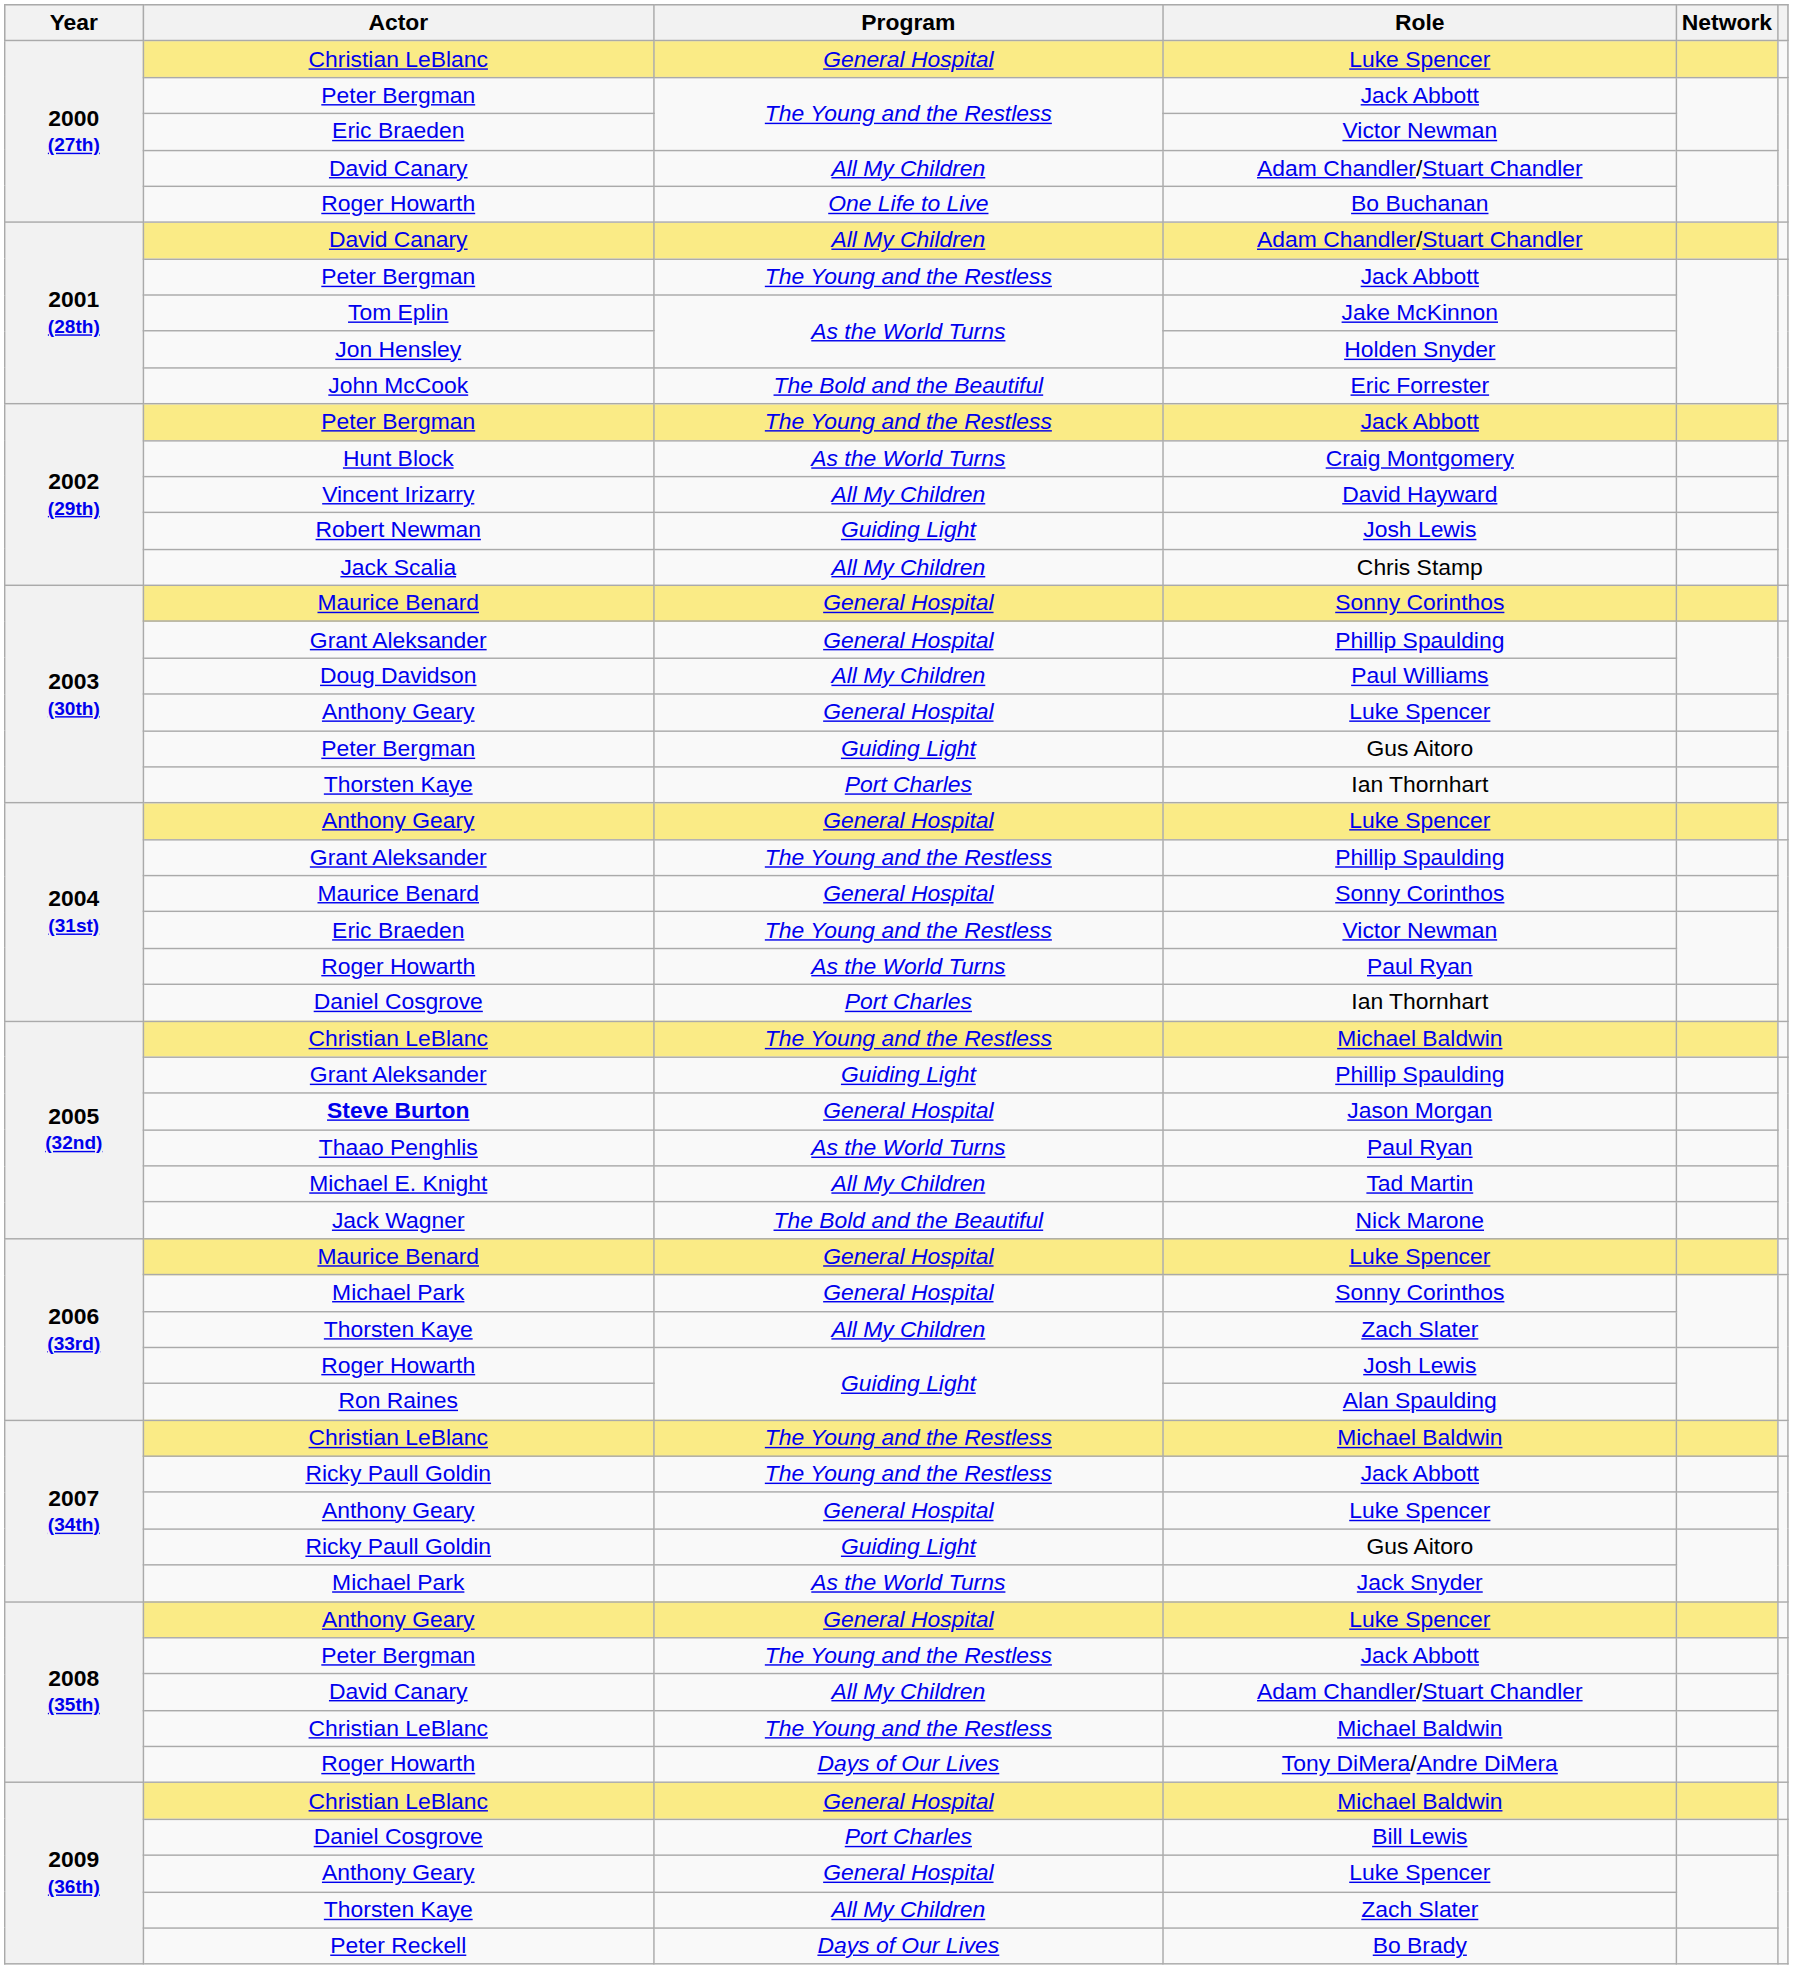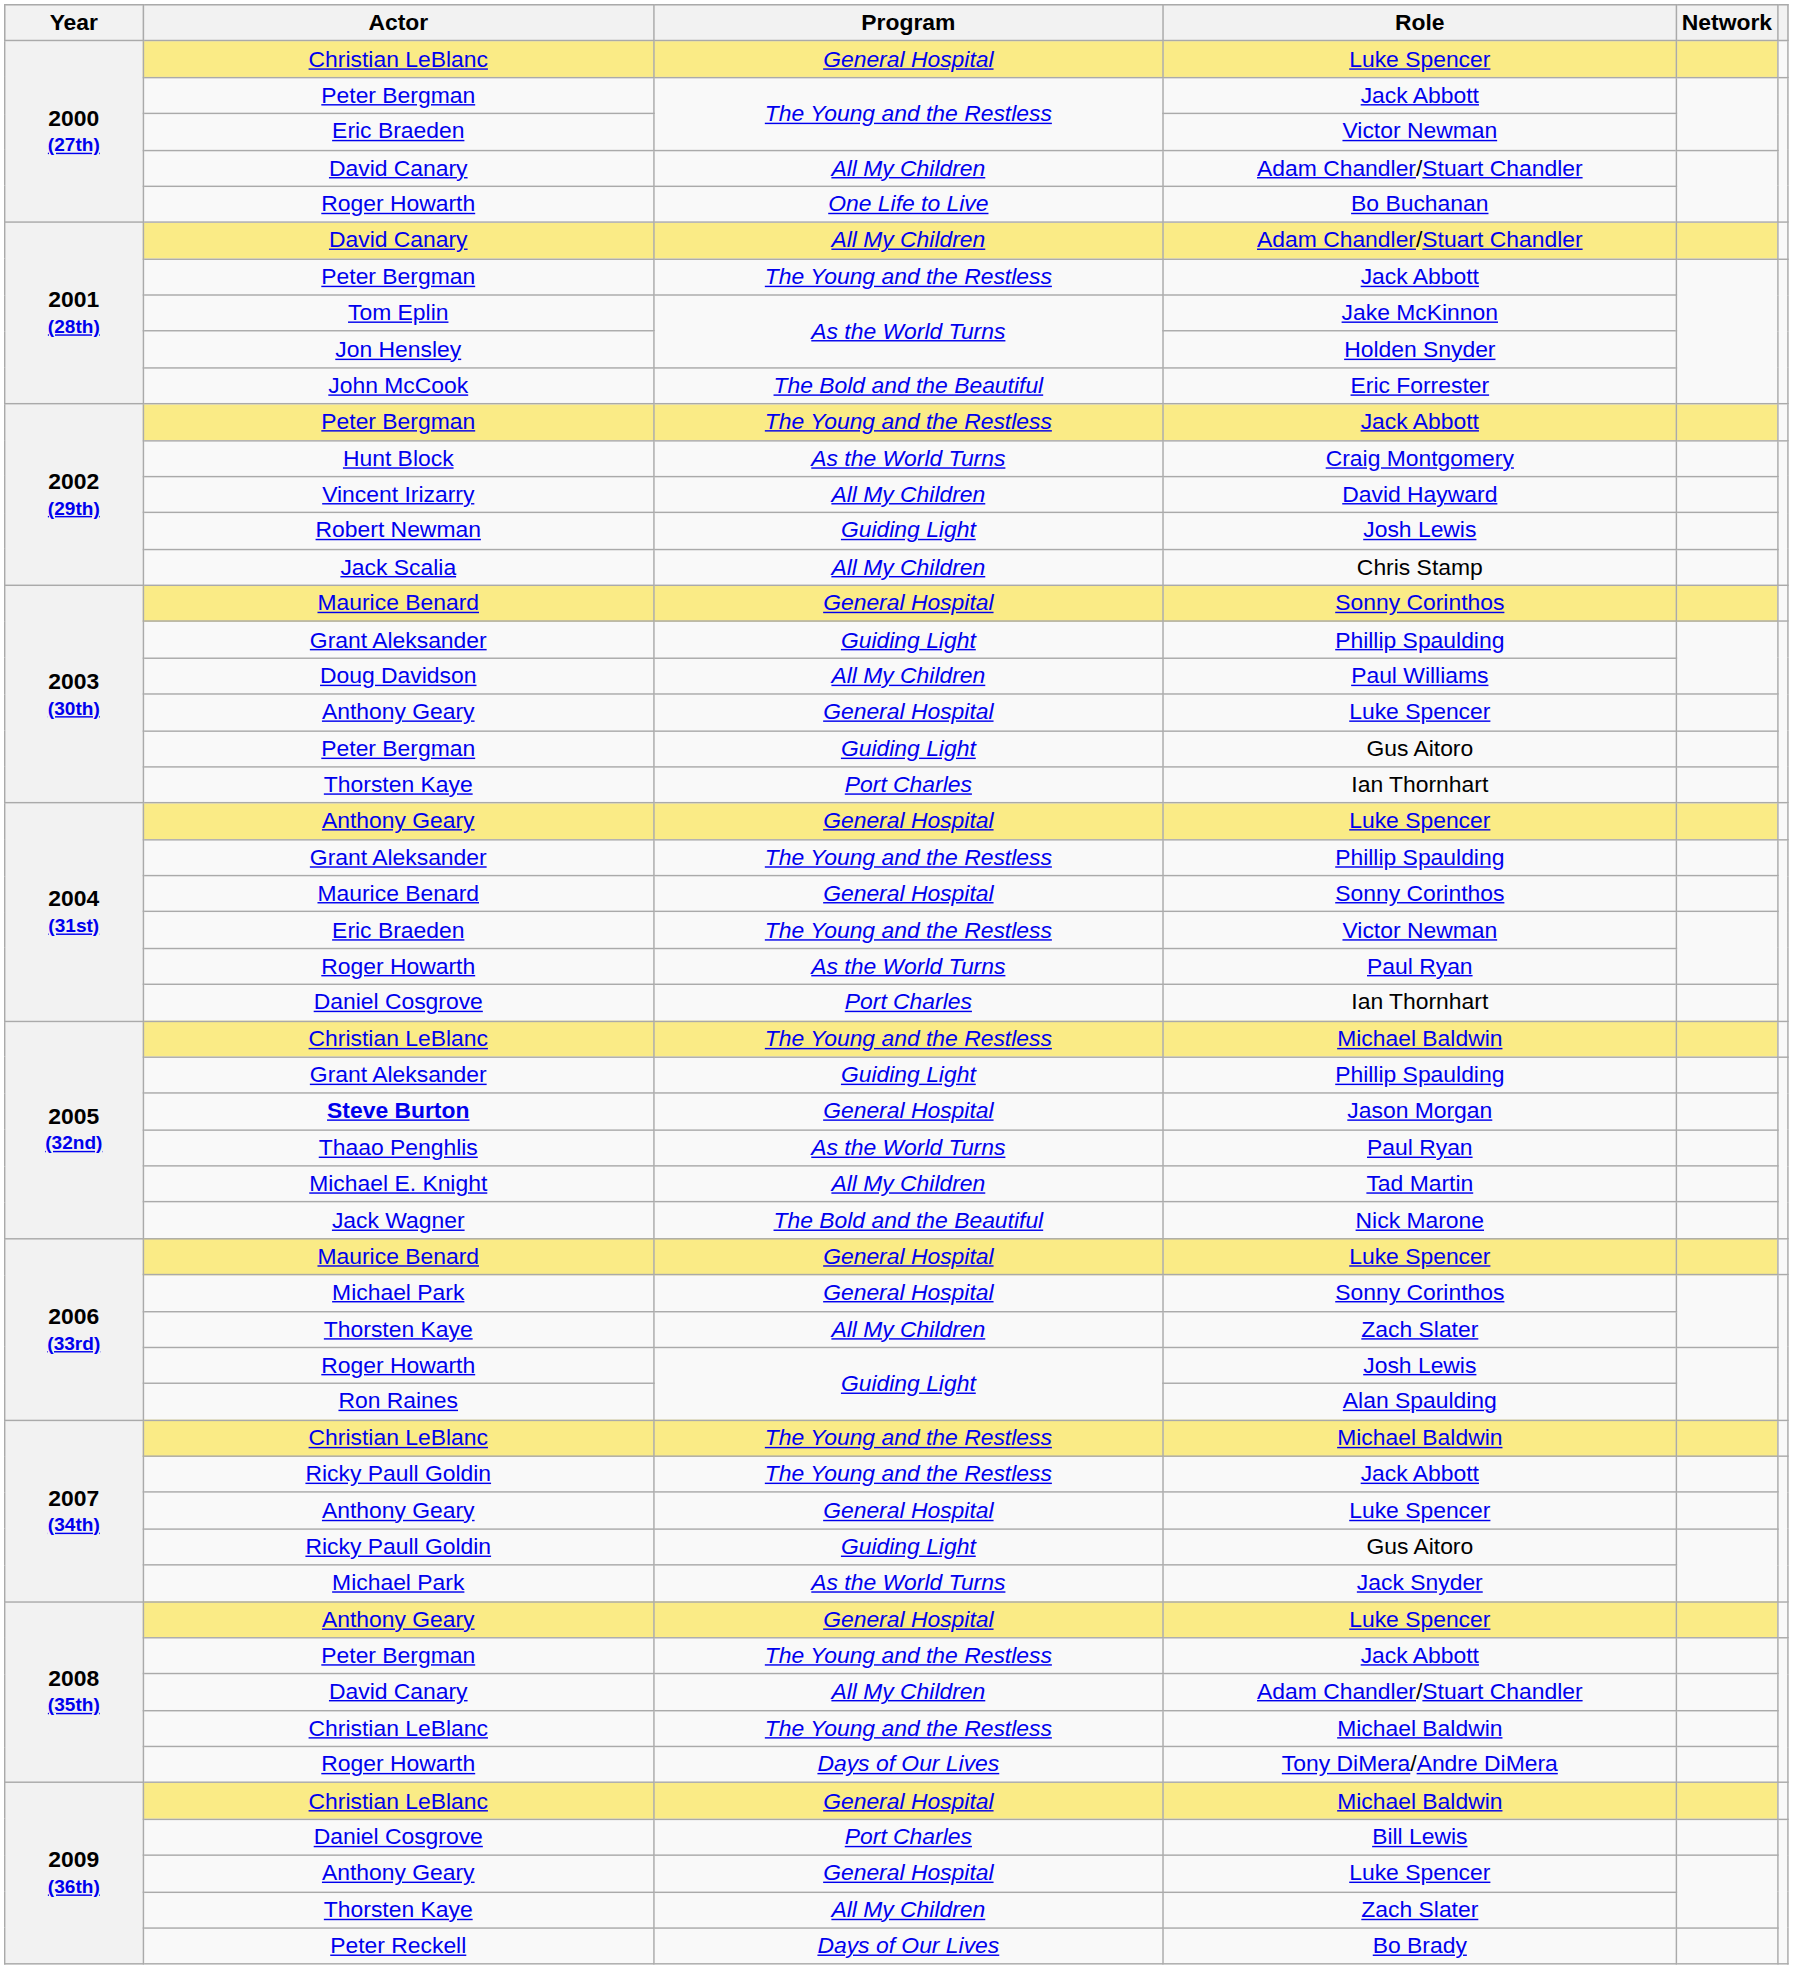2003 (30th) / Phillip Spaulding | Program: General Hospital -> Guiding Light
